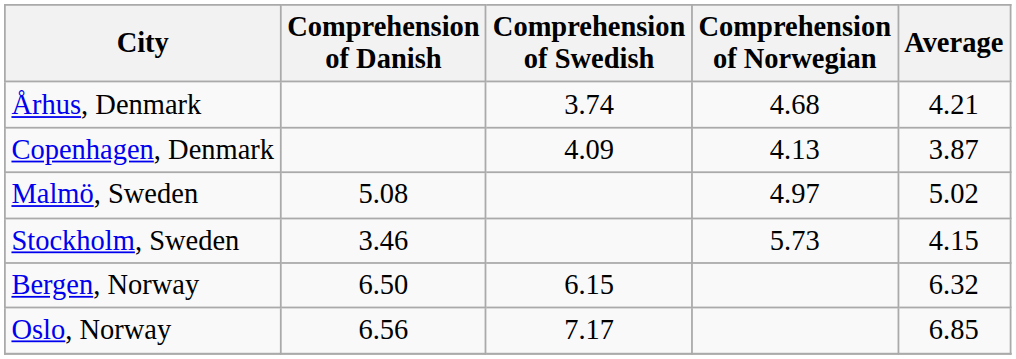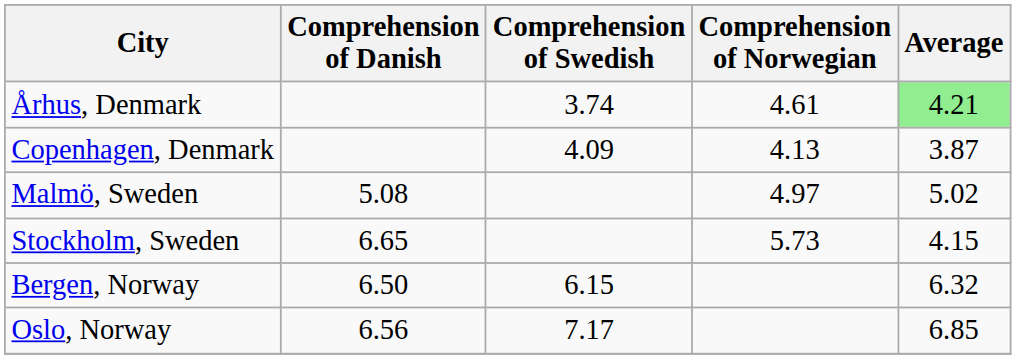Århus, Denmark | Comprehension of Norwegian: 4.68 -> 4.61
Århus, Denmark | Average: no background -> lightgreen background
Stockholm, Sweden | Comprehension of Danish: 3.46 -> 6.65
